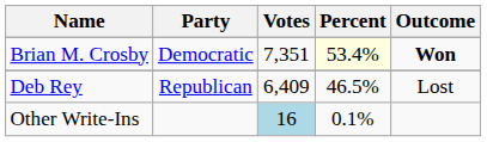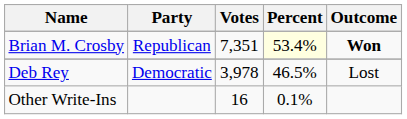Brian M. Crosby | Party: Democratic -> Republican
Deb Rey | Party: Republican -> Democratic
Deb Rey | Votes: 6,409 -> 3,978
Other Write-Ins | Votes: lightblue background -> no background
